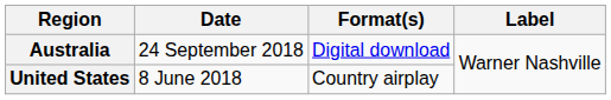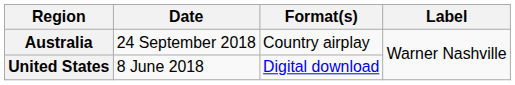Australia | Format(s): Digital download -> Country airplay
United States | Format(s): Country airplay -> Digital download
